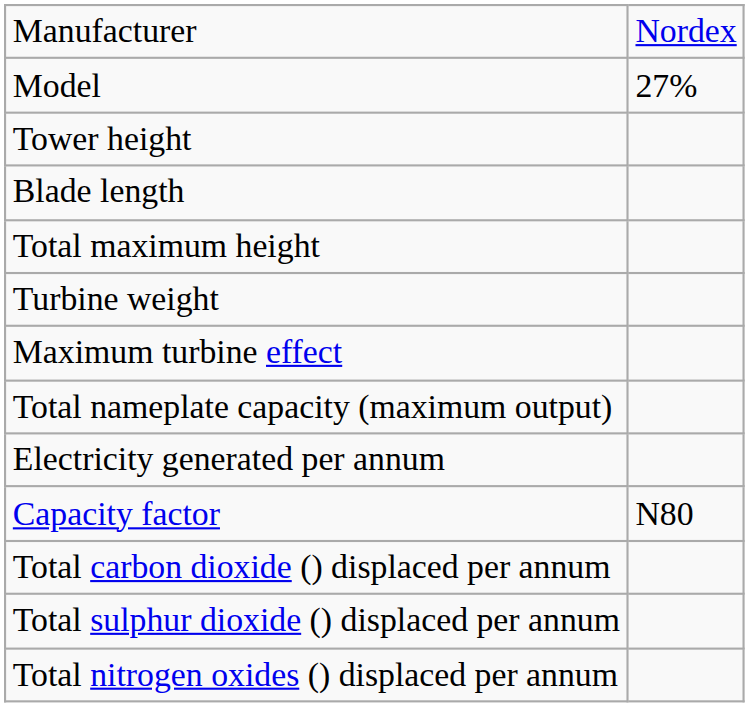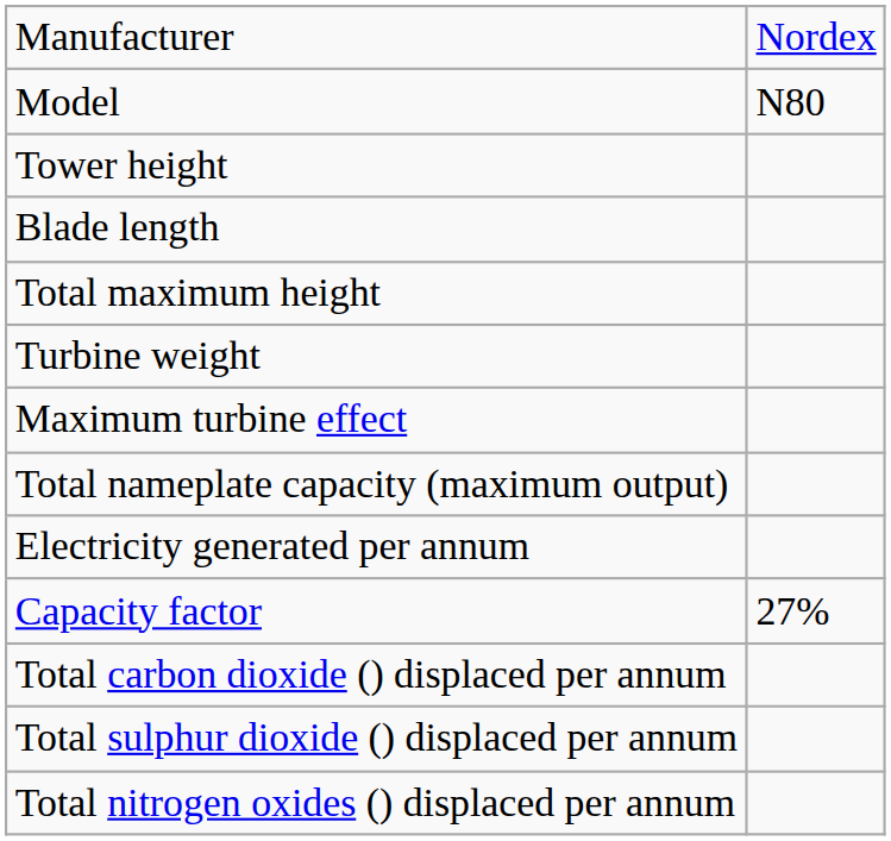Model | column 2: 27% -> N80
Capacity factor | column 2: N80 -> 27%
